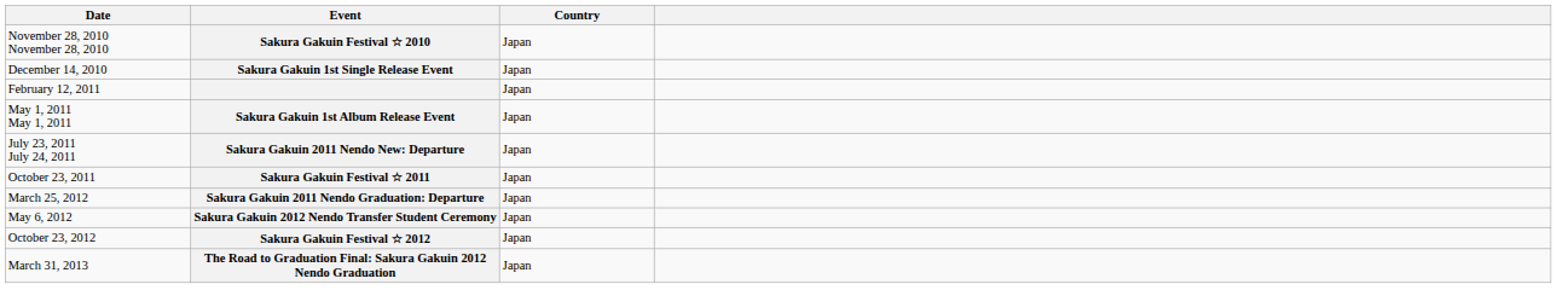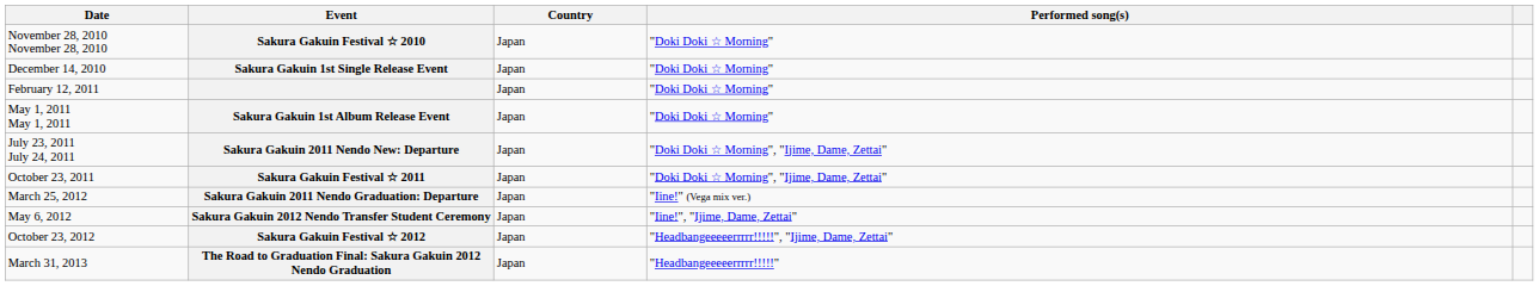+ column: Performed song(s) | "Doki Doki ☆ Morning" | "Doki Doki ☆ Morning" | "Doki Doki ☆ Morning" | "Doki Doki ☆ Morning" | "Doki Doki ☆ Morning", "Ijime, Dame, Zettai" | "Doki Doki ☆ Morning", "Ijime, Dame, Zettai" | "Iine!" (Vega mix ver.) | "Iine!", "Ijime, Dame, Zettai" | "Headbangeeeeerrrrr!!!!!", "Ijime, Dame, Zettai" | "Headbangeeeeerrrrr!!!!!"
